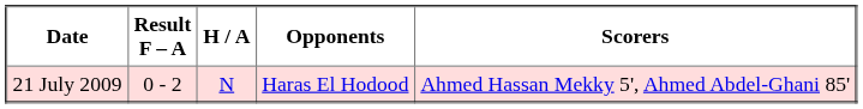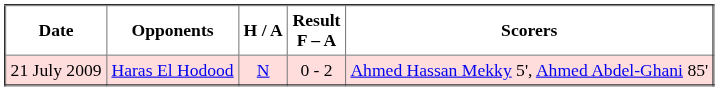columns swapped: Opponents <-> Result F – A
